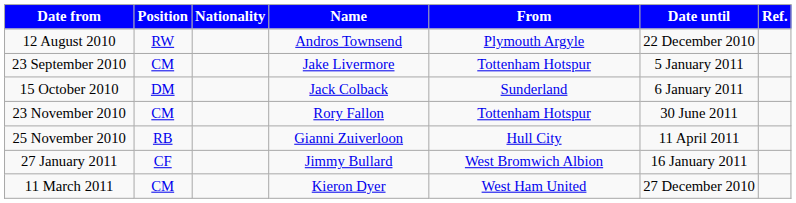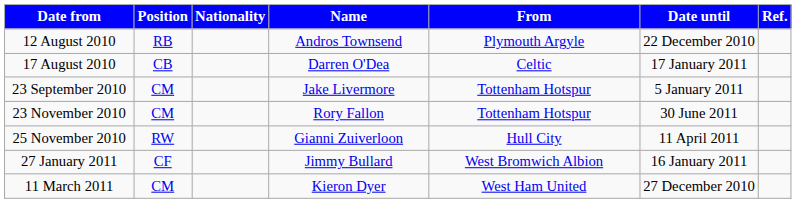12 August 2010 | Position: RW -> RB
+ row: 17 August 2010 | CB | Darren O'Dea | Celtic | 17 January 2011
- row: 15 October 2010 | DM | Jack Colback | Sunderland | 6 January 2011
25 November 2010 | Position: RB -> RW
